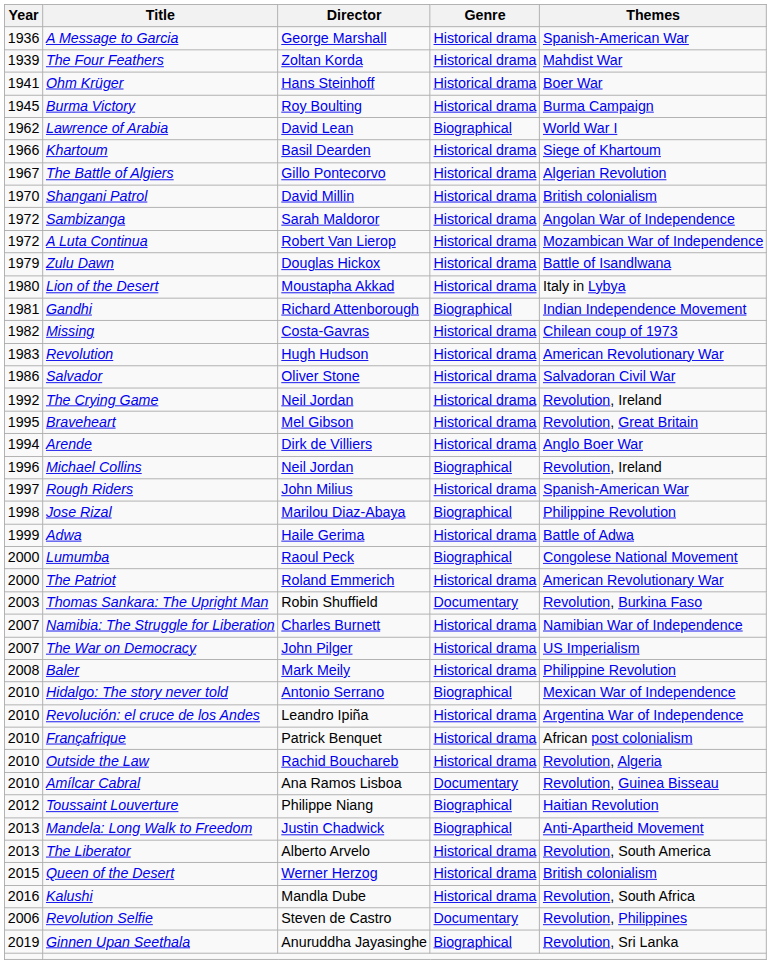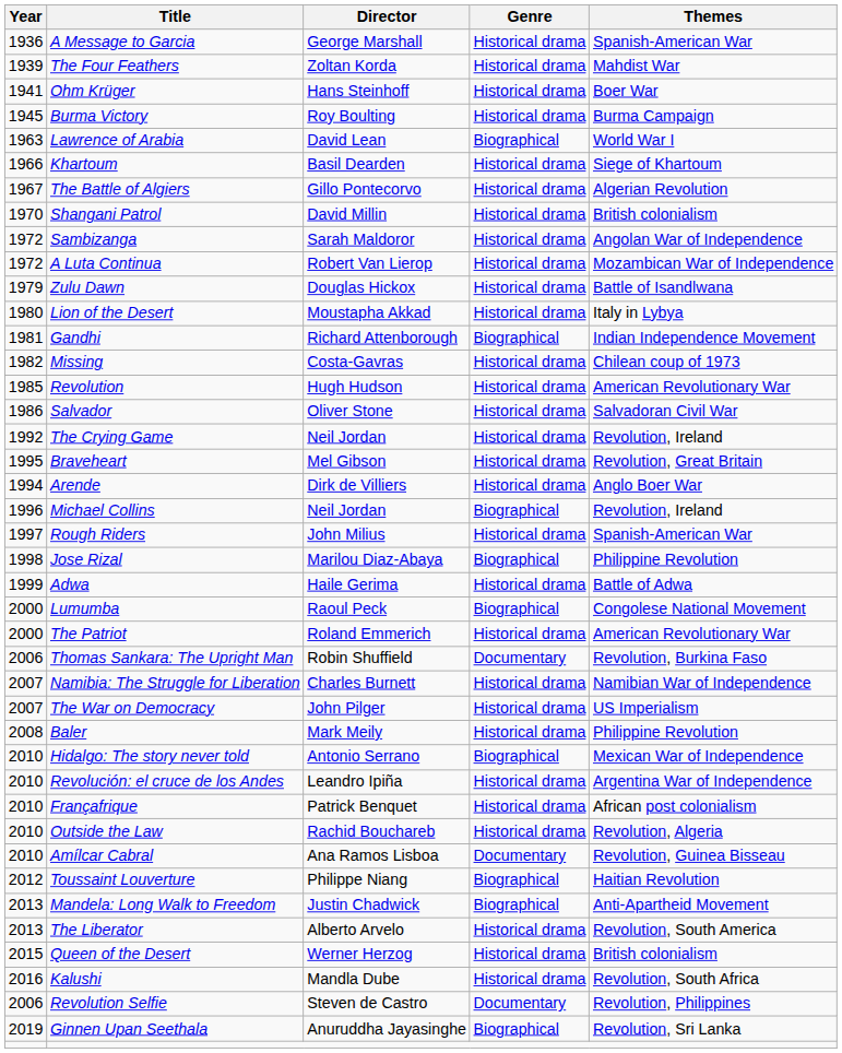Lawrence of Arabia | Year: 1962 -> 1963
Revolution | Year: 1983 -> 1985
Thomas Sankara: The Upright Man | Year: 2003 -> 2006
